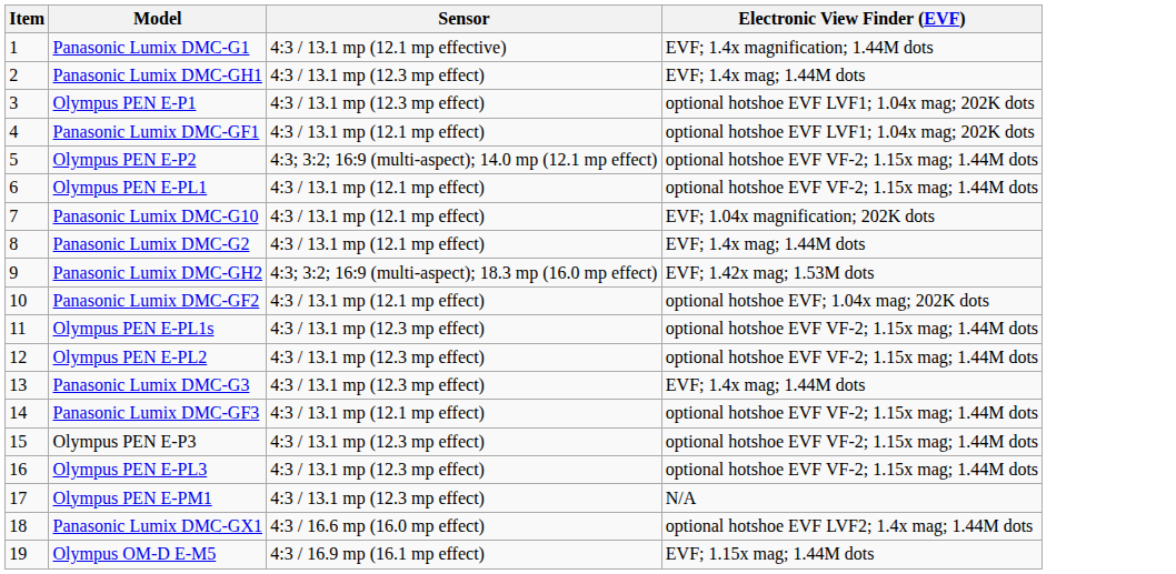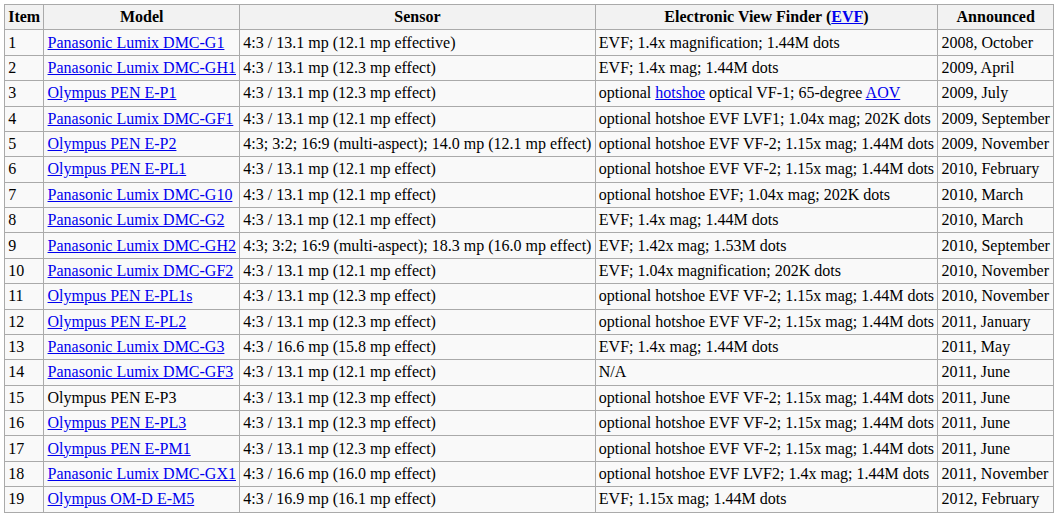+ column: Announced | 2008, October | 2009, April | 2009, July | 2009, September | 2009, November | 2010, February | 2010, March | 2010, March | 2010, September | 2010, November | 2010, November | 2011, January | 2011, May | 2011, June | 2011, June | 2011, June | 2011, June | 2011, November | 2012, February
Olympus PEN E-P1 | Electronic View Finder (EVF): optional hotshoe EVF LVF1; 1.04x mag; 202K dots -> optional hotshoe optical VF-1; 65-degree AOV
Panasonic Lumix DMC-G10 | Electronic View Finder (EVF): EVF; 1.04x magnification; 202K dots -> optional hotshoe EVF; 1.04x mag; 202K dots
Panasonic Lumix DMC-GF2 | Electronic View Finder (EVF): optional hotshoe EVF; 1.04x mag; 202K dots -> EVF; 1.04x magnification; 202K dots
Panasonic Lumix DMC-G3 | Sensor: 4:3 / 13.1 mp (12.3 mp effect) -> 4:3 / 16.6 mp (15.8 mp effect)
Panasonic Lumix DMC-GF3 | Electronic View Finder (EVF): optional hotshoe EVF VF-2; 1.15x mag; 1.44M dots -> N/A
Olympus PEN E-PM1 | Electronic View Finder (EVF): N/A -> optional hotshoe EVF VF-2; 1.15x mag; 1.44M dots
